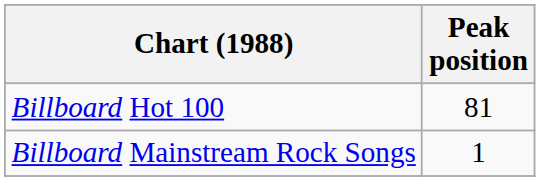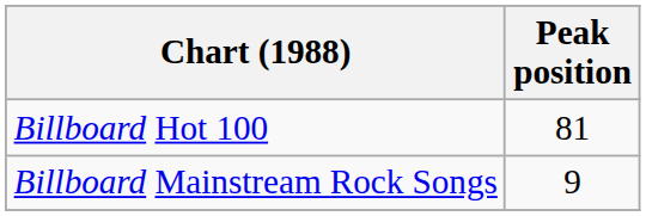Billboard Mainstream Rock Songs | Peak position: 1 -> 9
